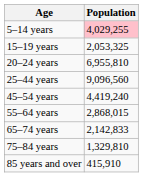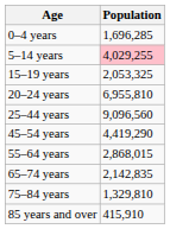+ row: 0–4 years | 1,696,285
45–54 years | Population: 4,419,240 -> 4,419,290
65–74 years | Population: 2,142,833 -> 2,142,835
